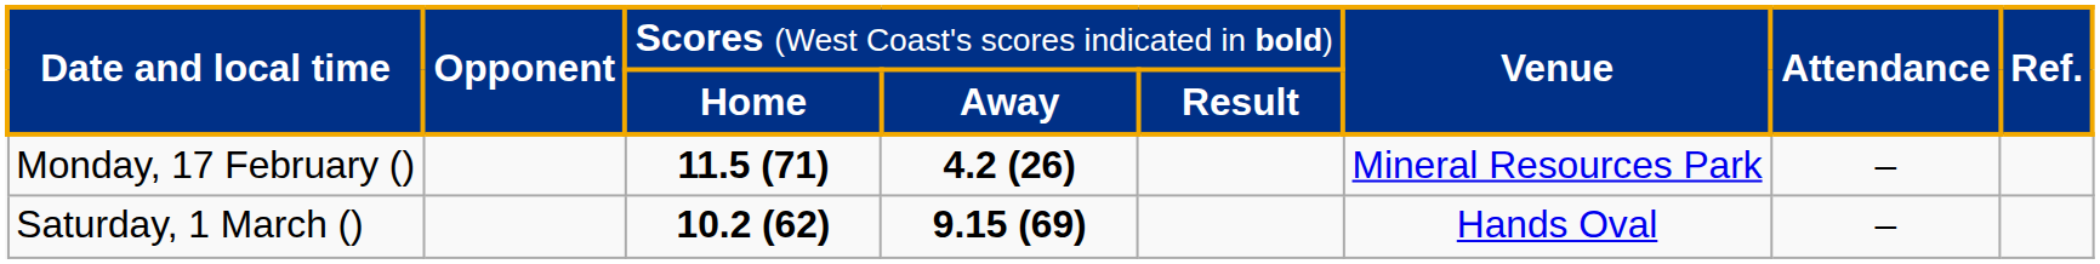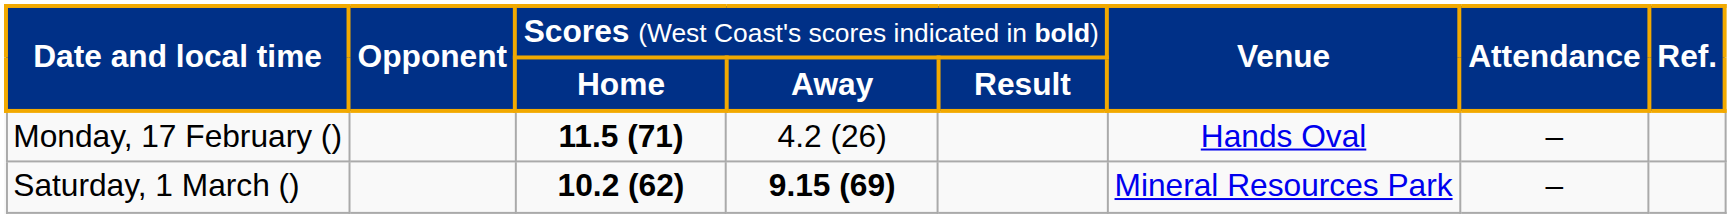Monday, 17 February () | column 4: bold -> normal
Monday, 17 February () | column 6: Mineral Resources Park -> Hands Oval
Saturday, 1 March () | column 6: Hands Oval -> Mineral Resources Park
